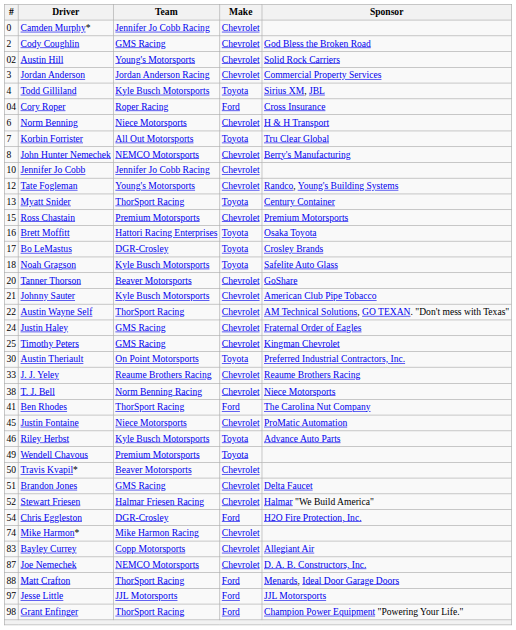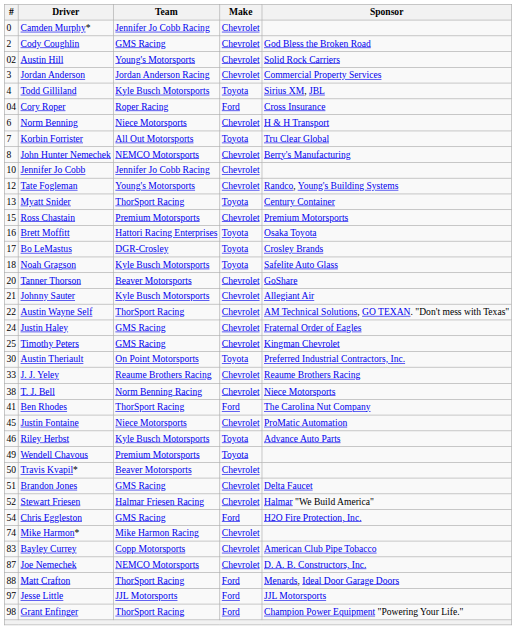Johnny Sauter | Sponsor: American Club Pipe Tobacco -> Allegiant Air
Chris Eggleston | Team: DGR-Crosley -> GMS Racing
Bayley Currey | Sponsor: Allegiant Air -> American Club Pipe Tobacco
